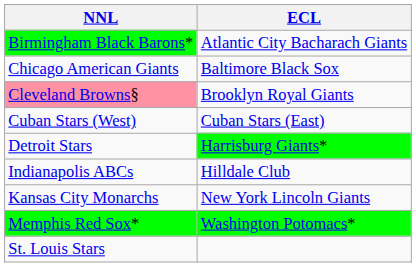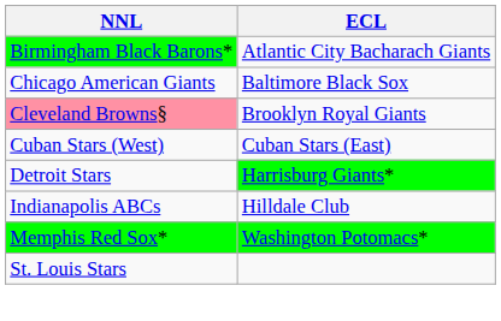- row: Kansas City Monarchs | New York Lincoln Giants
